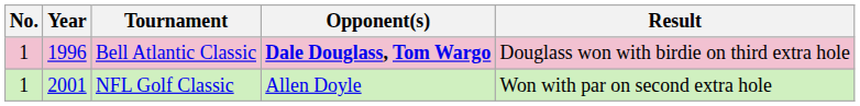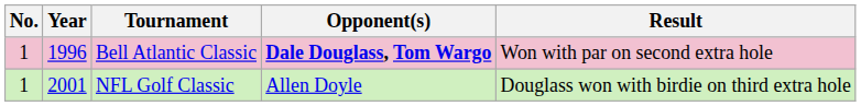Bell Atlantic Classic | Result: Douglass won with birdie on third extra hole -> Won with par on second extra hole
NFL Golf Classic | Result: Won with par on second extra hole -> Douglass won with birdie on third extra hole
